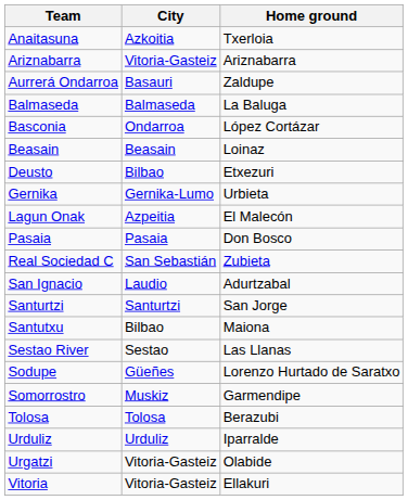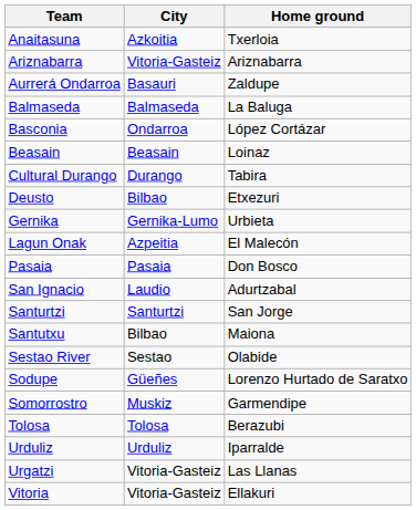+ row: Cultural Durango | Durango | Tabira
- row: Real Sociedad C | San Sebastián | Zubieta
Sestao River | Home ground: Las Llanas -> Olabide
Urgatzi | Home ground: Olabide -> Las Llanas
